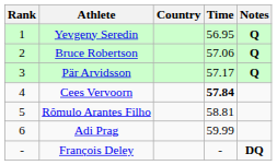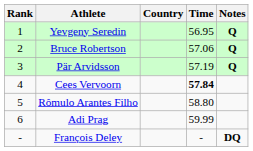Pär Arvidsson | Time: 57.17 -> 57.19
Rômulo Arantes Filho | Time: 58.81 -> 58.80
